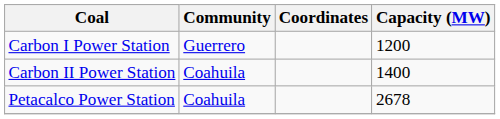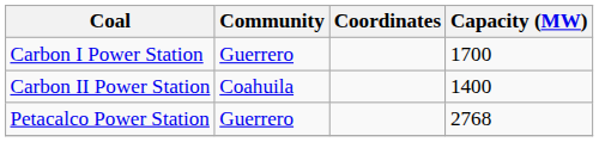Carbon I Power Station | Capacity (MW): 1200 -> 1700
Petacalco Power Station | Community: Coahuila -> Guerrero
Petacalco Power Station | Capacity (MW): 2678 -> 2768
